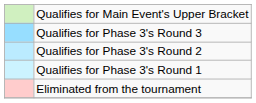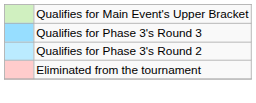- row: Qualifies for Phase 3's Round 1
